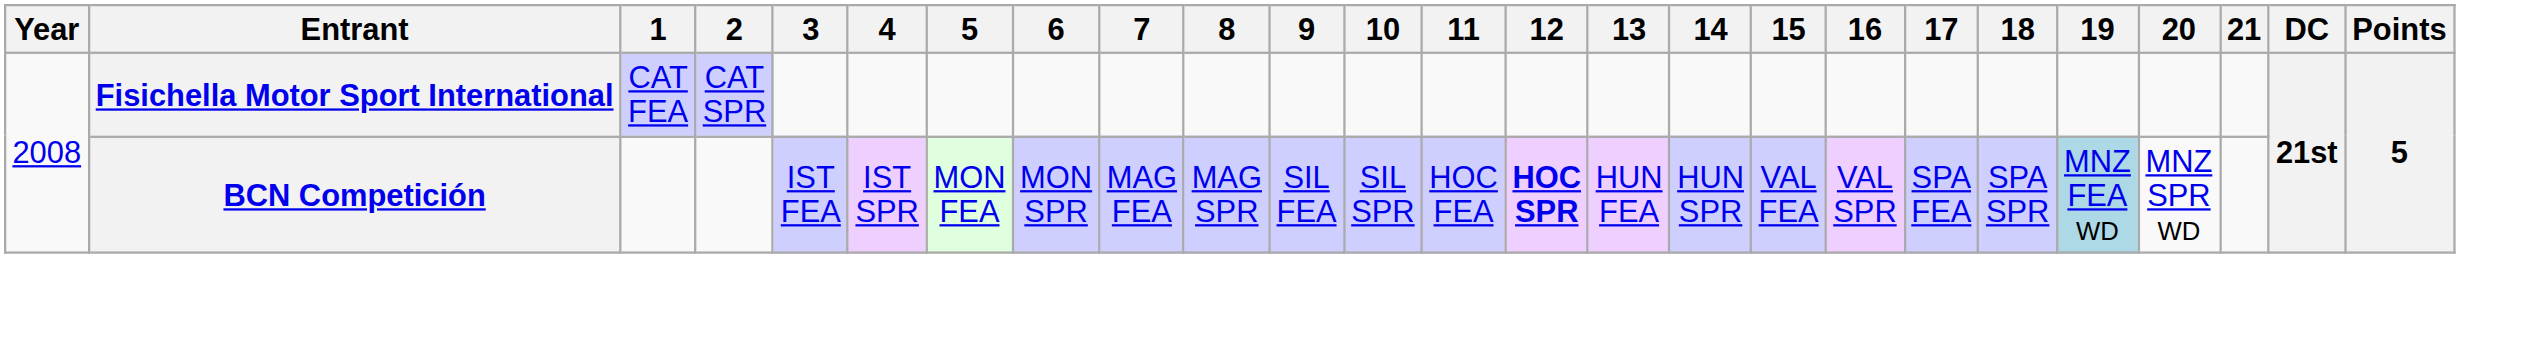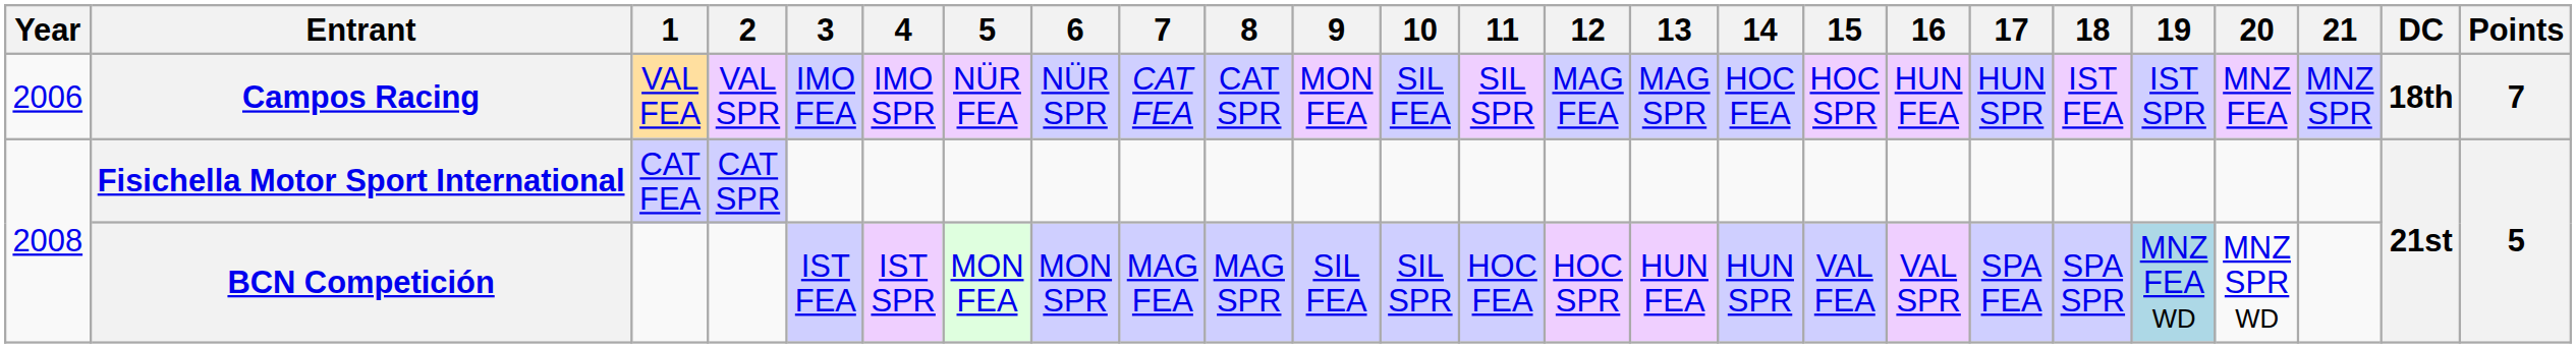+ row: 2006 | Campos Racing | VAL FEA | VAL SPR | IMO FEA | IMO SPR | NÜR FEA | NÜR SPR | CAT FEA | CAT SPR | MON FEA | SIL FEA | SIL SPR | MAG FEA | MAG SPR | HOC FEA | HOC SPR | HUN FEA | HUN SPR | IST FEA | IST SPR | MNZ FEA | MNZ SPR | 18th | 7
BCN Competición | 12: bold -> normal
